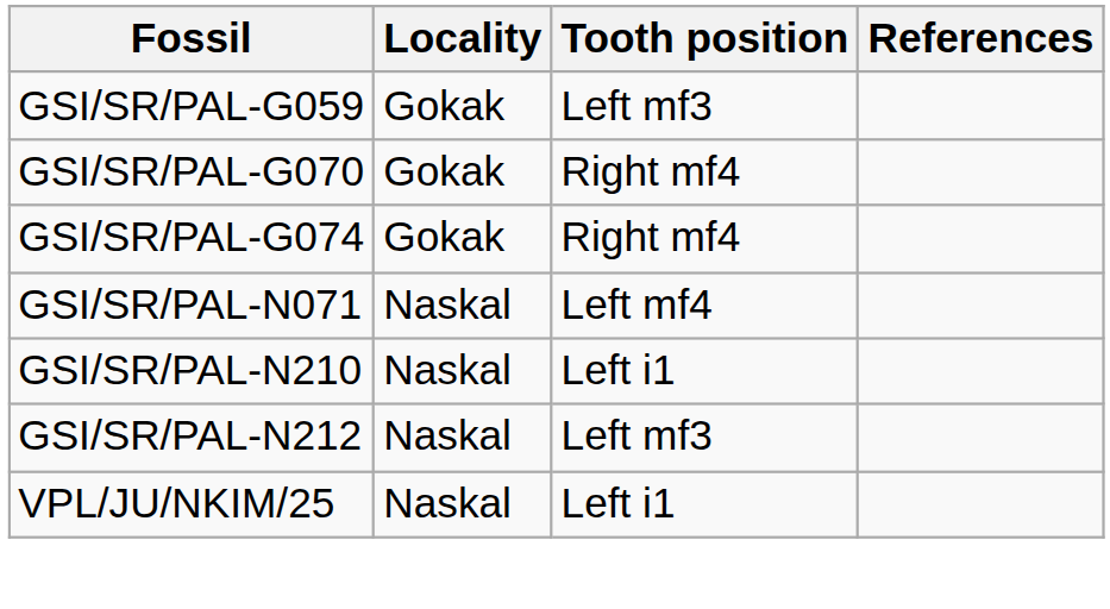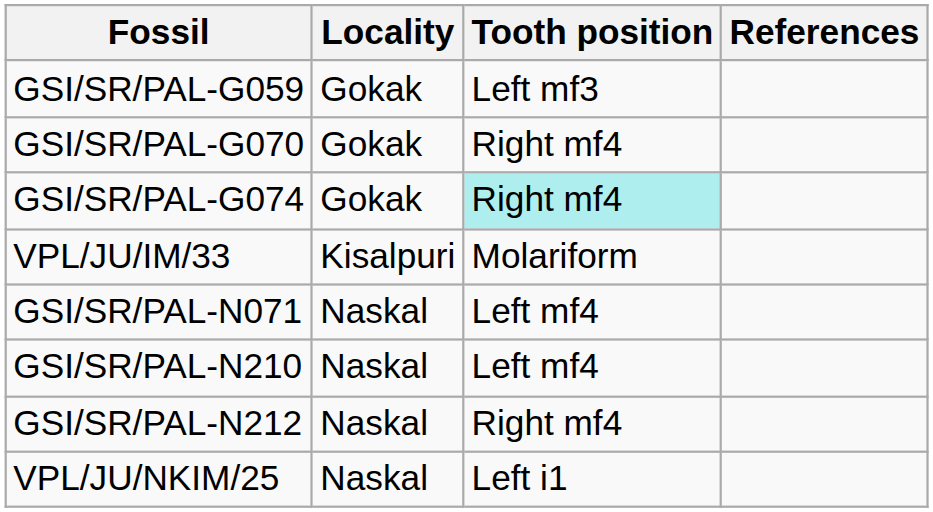GSI/SR/PAL-G074 | Tooth position: no background -> paleturquoise background
+ row: VPL/JU/IM/33 | Kisalpuri | Molariform
GSI/SR/PAL-N210 | Tooth position: Left i1 -> Left mf4
GSI/SR/PAL-N212 | Tooth position: Left mf3 -> Right mf4
